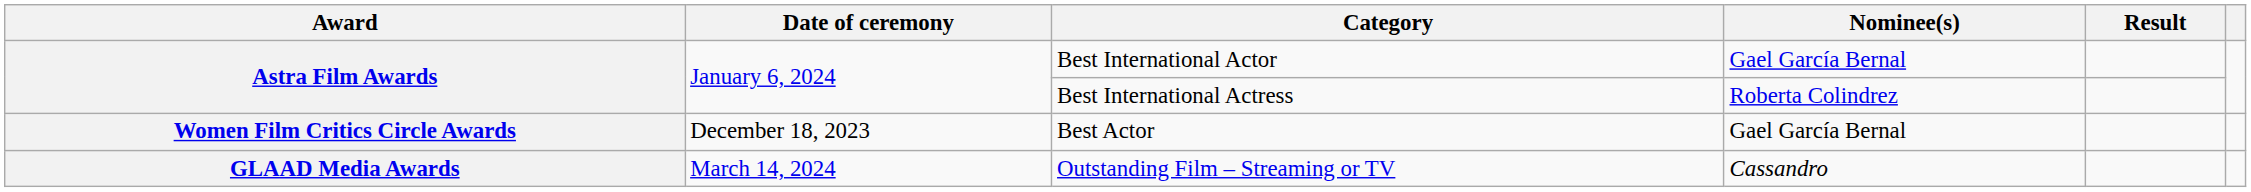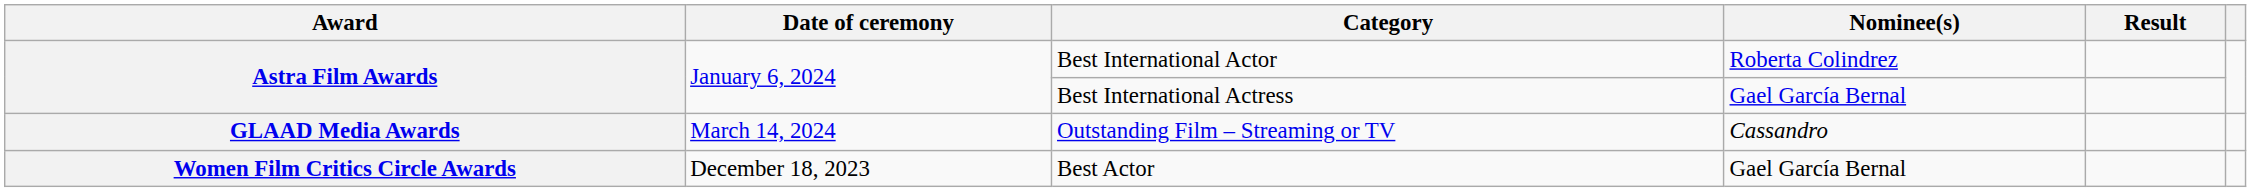Best International Actor | Nominee(s): Gael García Bernal -> Roberta Colindrez
Best International Actress | Nominee(s): Roberta Colindrez -> Gael García Bernal
rows swapped: Outstanding Film – Streaming or TV <-> Best Actor
